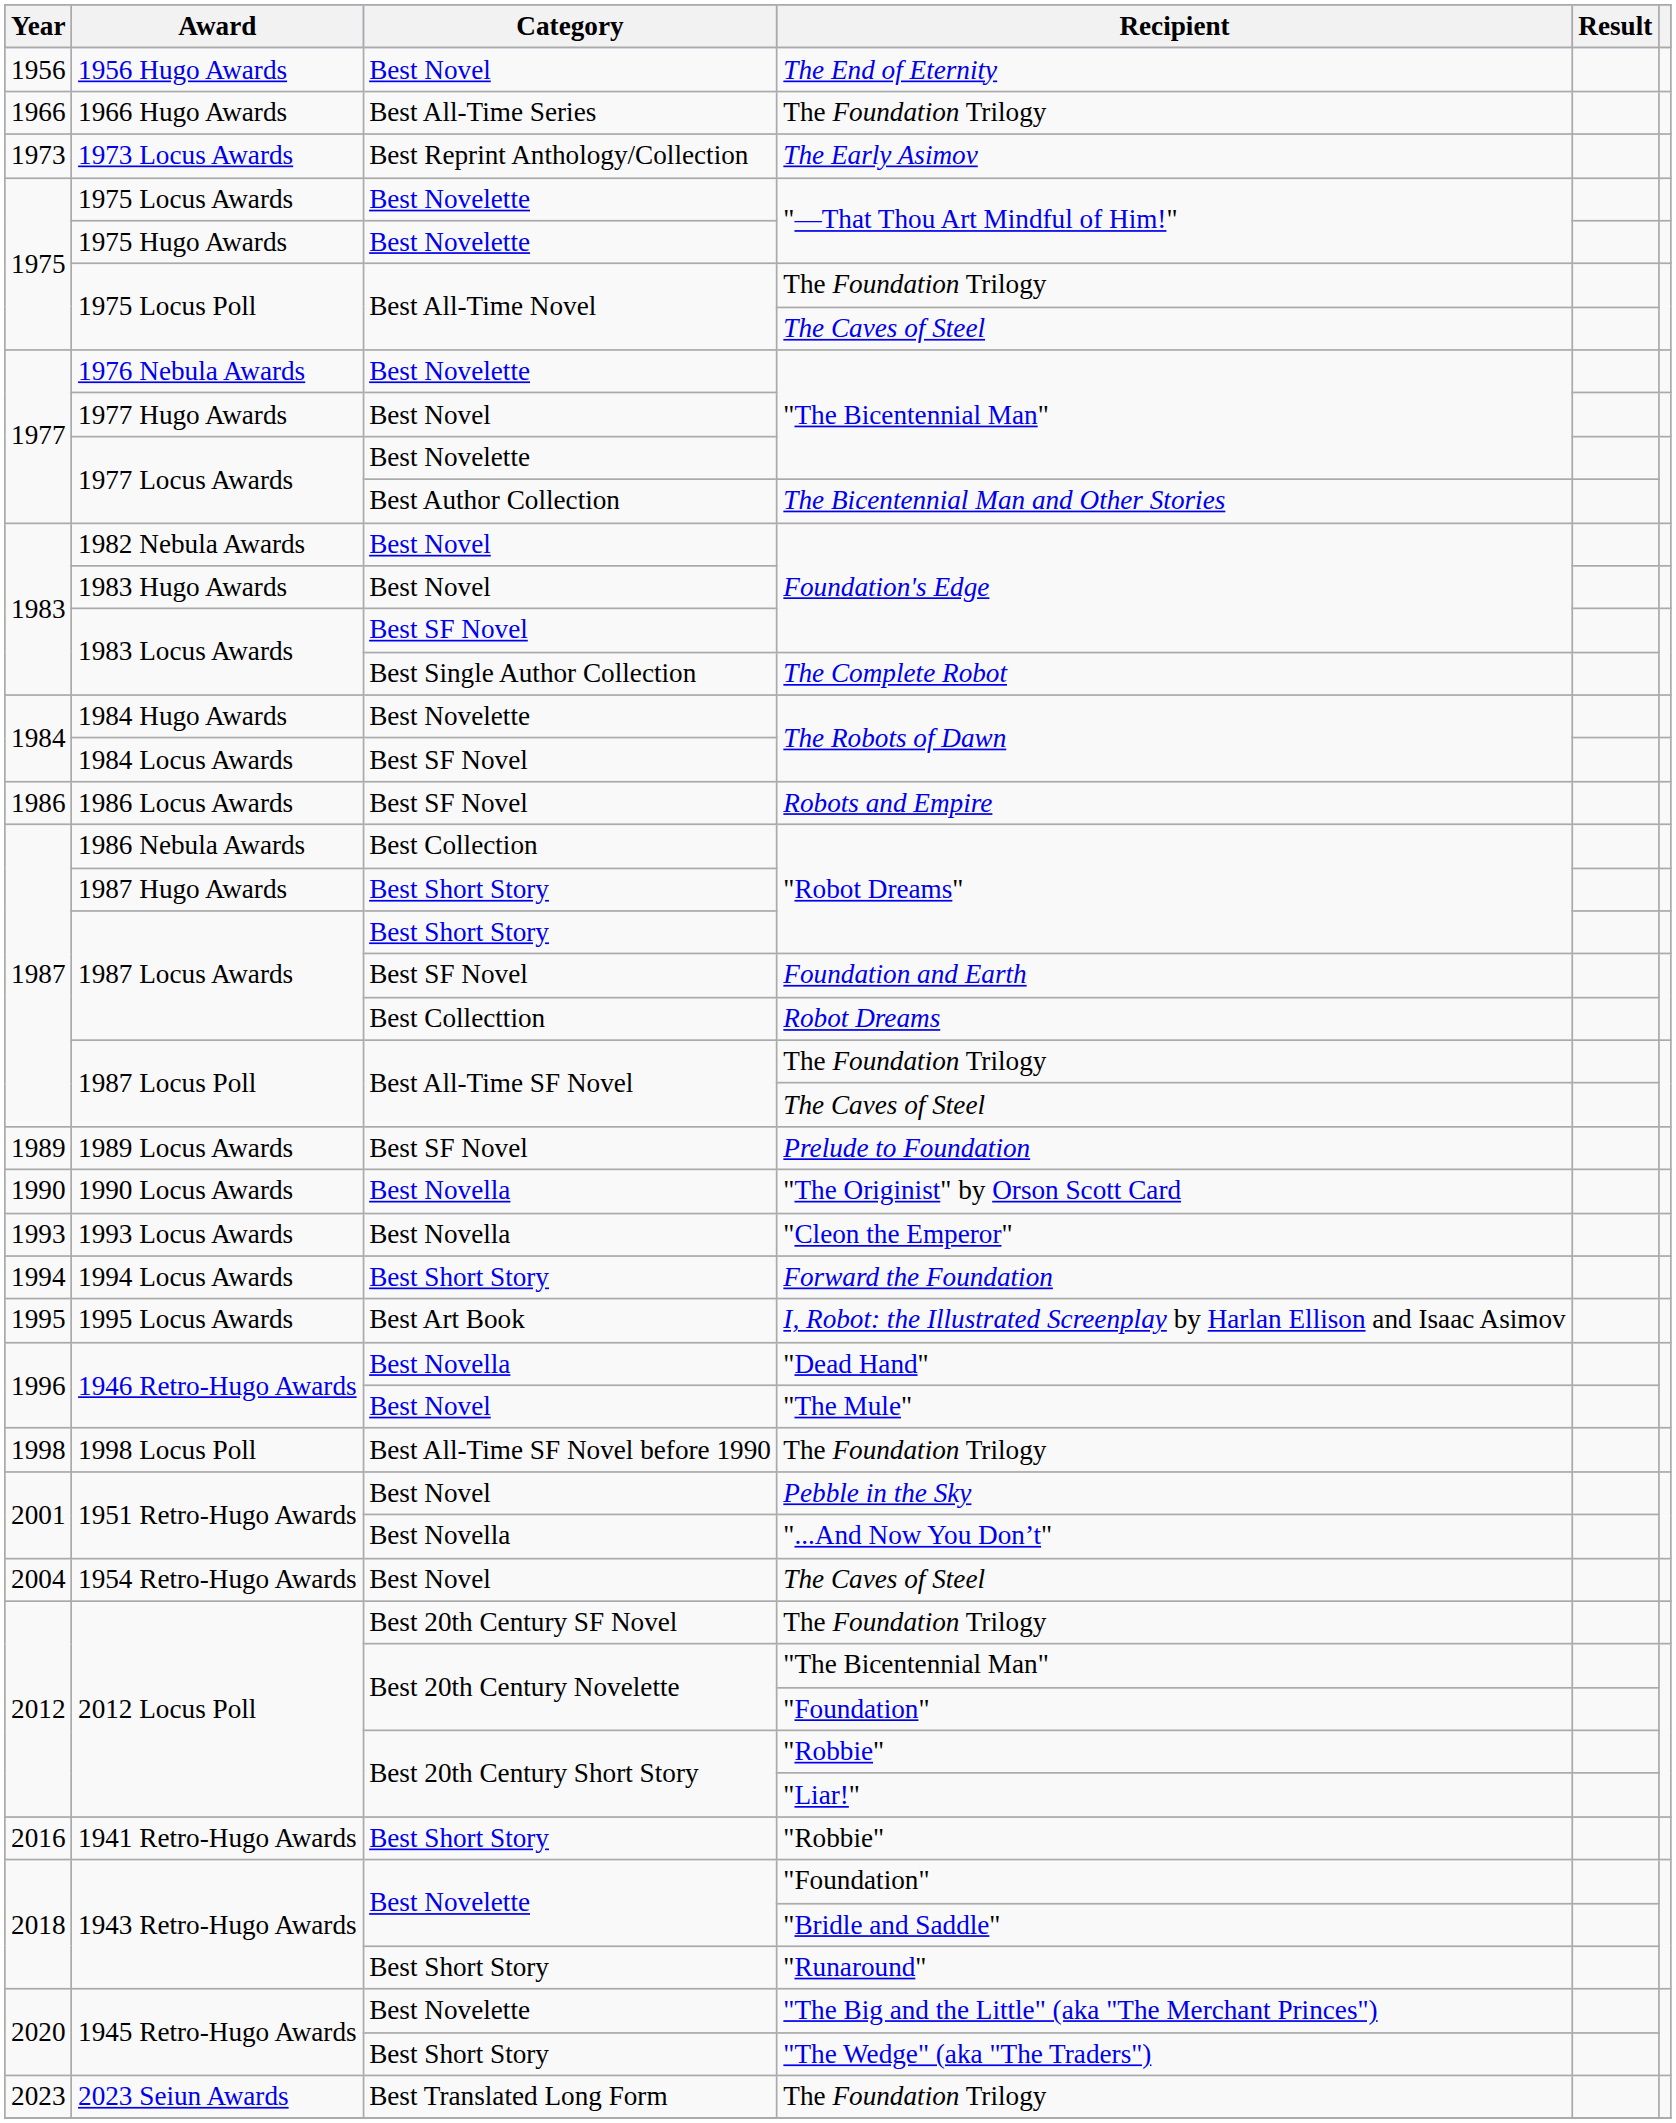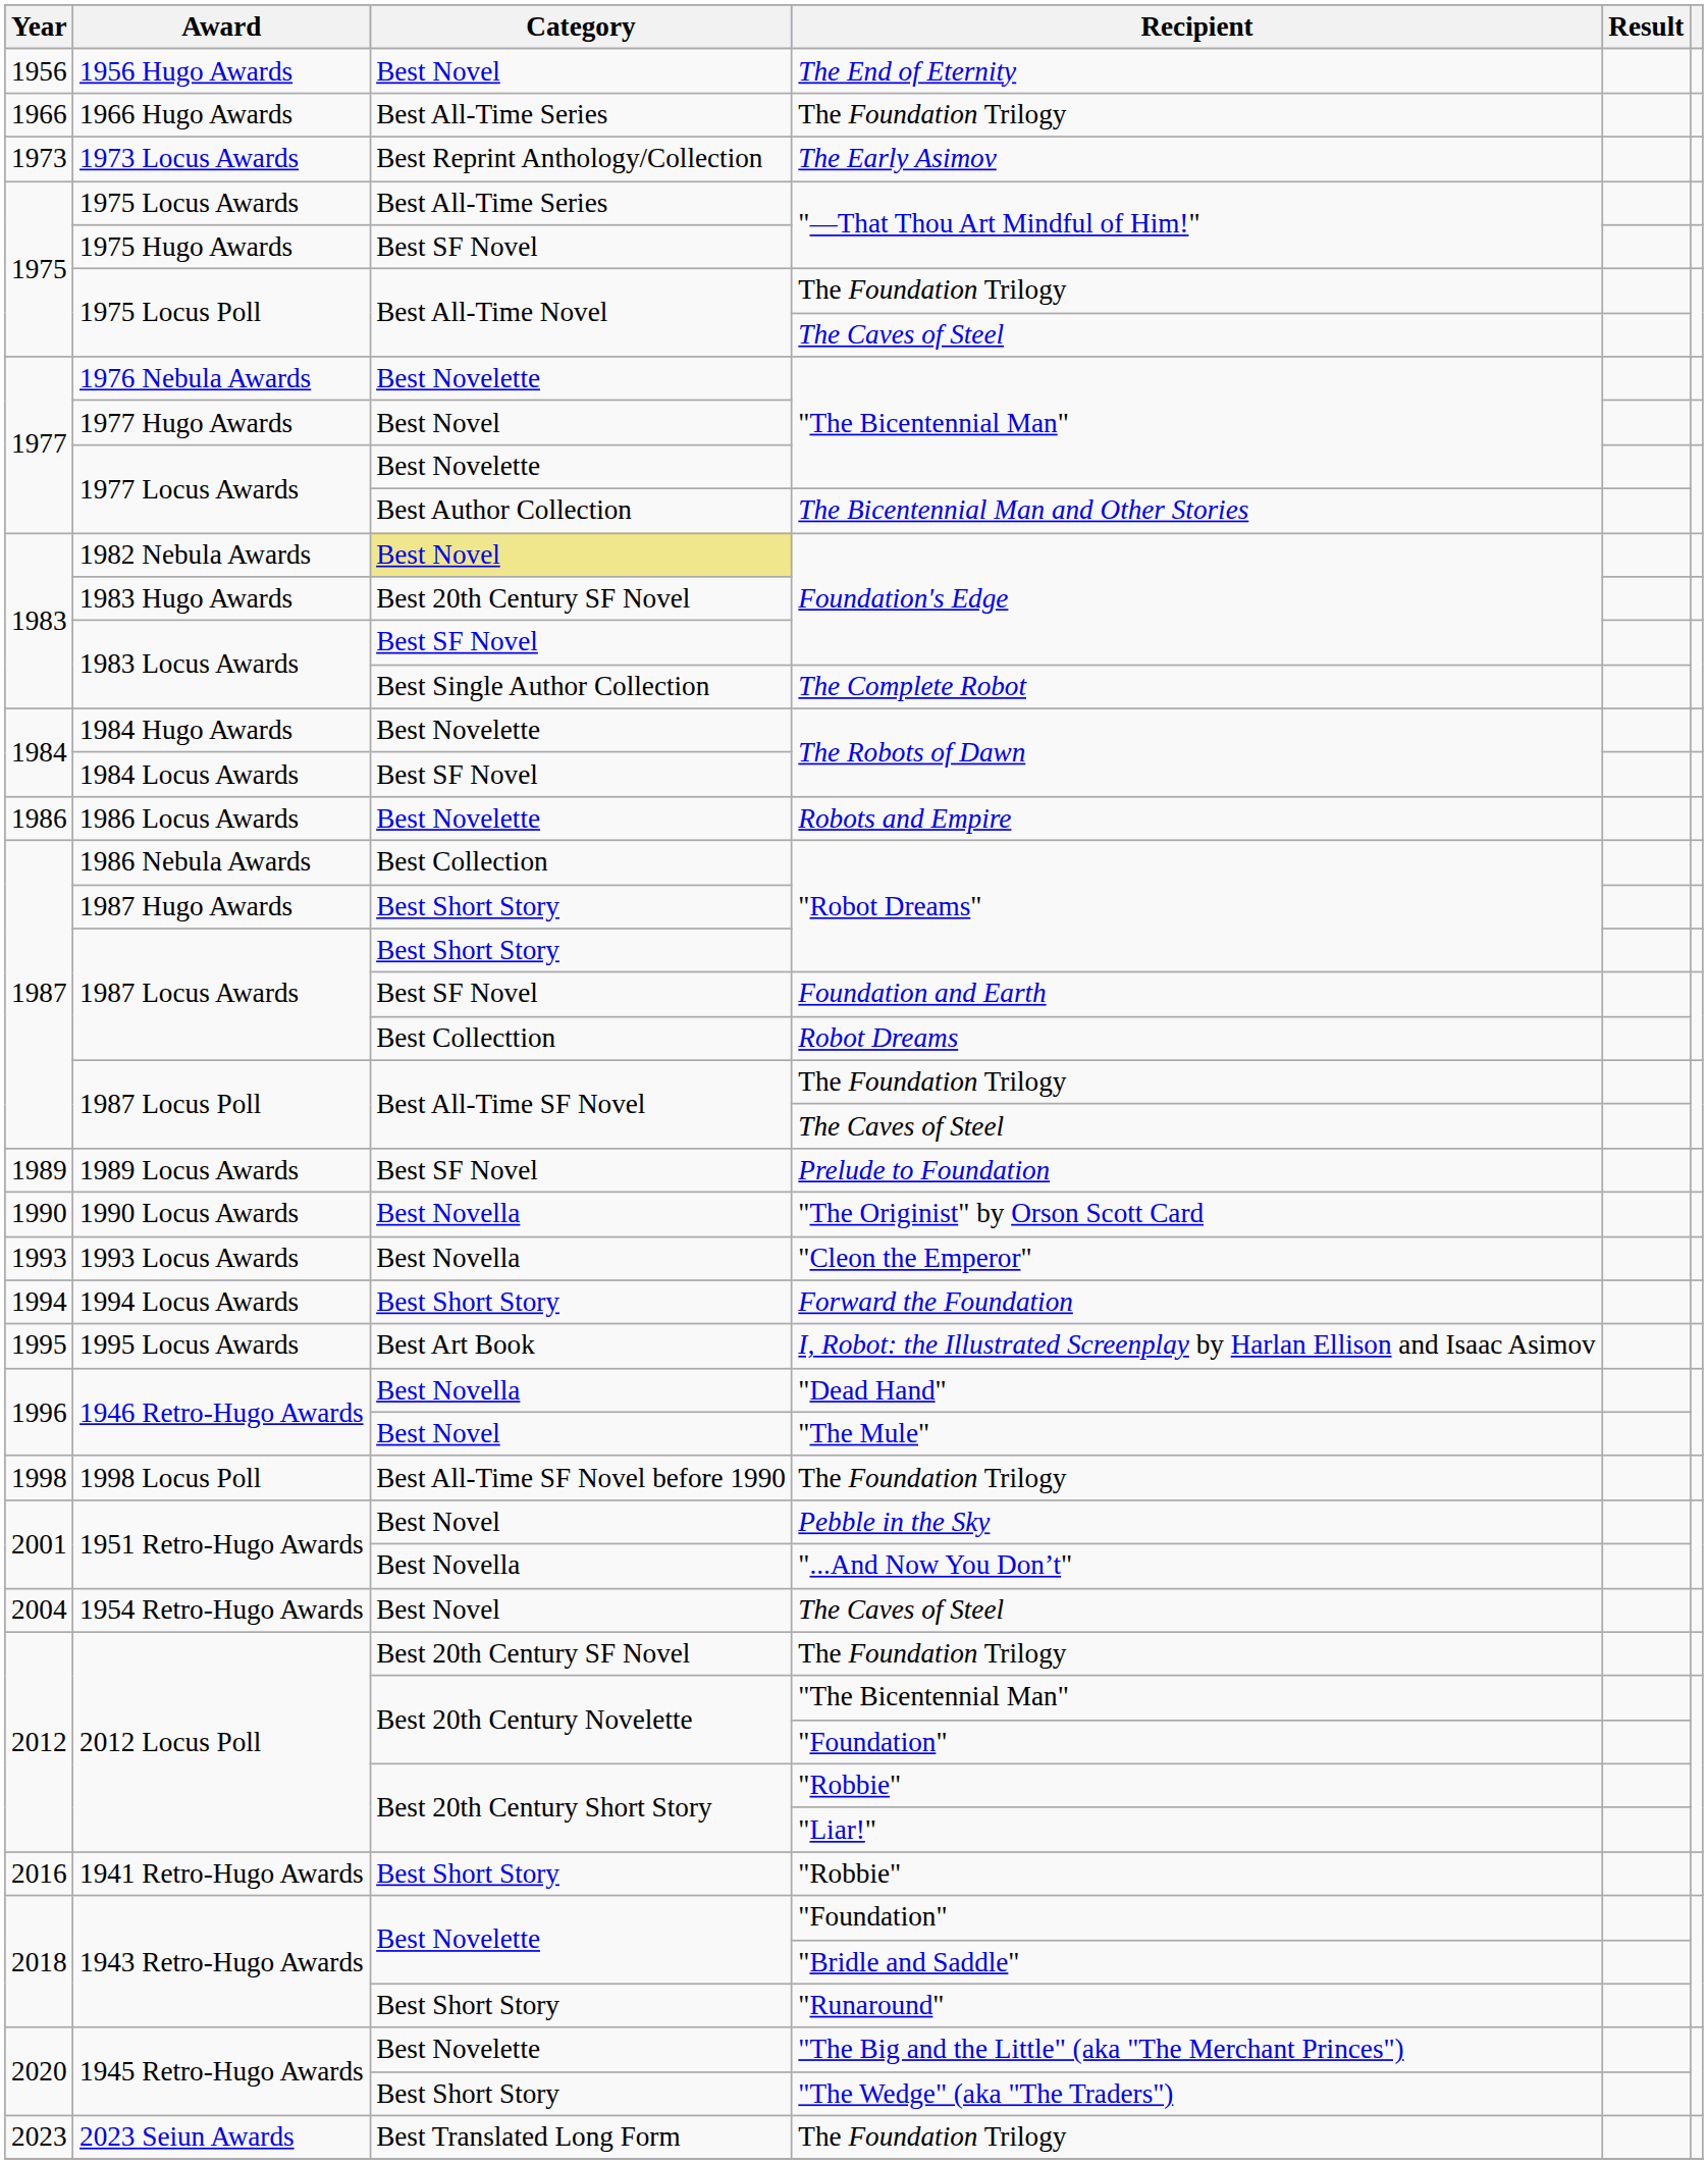1975 Locus Awards | Category: Best Novelette -> Best All-Time Series
1975 Hugo Awards | Category: Best Novelette -> Best SF Novel
1982 Nebula Awards | Category: no background -> khaki background
1983 Hugo Awards | Category: Best Novel -> Best 20th Century SF Novel
1986 Locus Awards | Category: Best SF Novel -> Best Novelette
